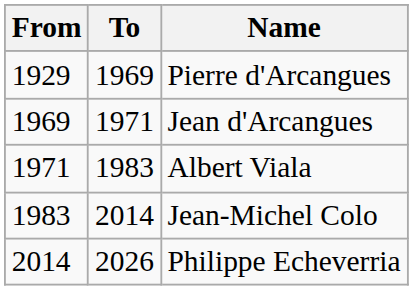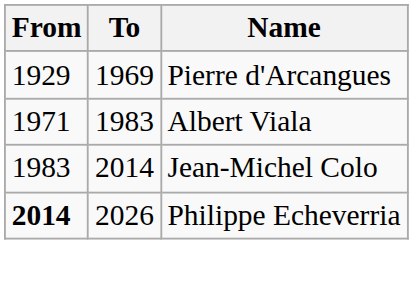- row: 1969 | 1971 | Jean d'Arcangues
Philippe Echeverria | From: normal -> bold
